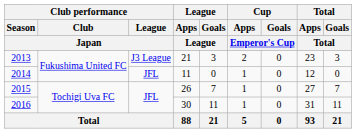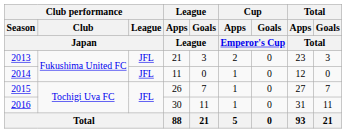2013 | Club performance / League / Japan: J3 League -> JFL
